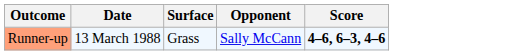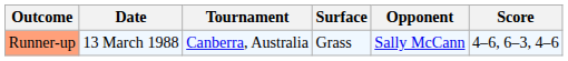+ column: Tournament | Canberra, Australia
Runner-up | Score: bold -> normal
